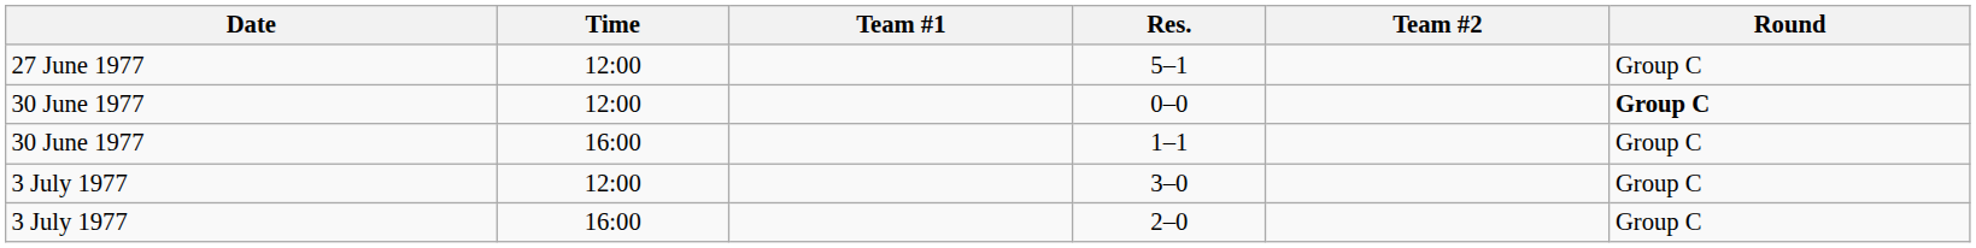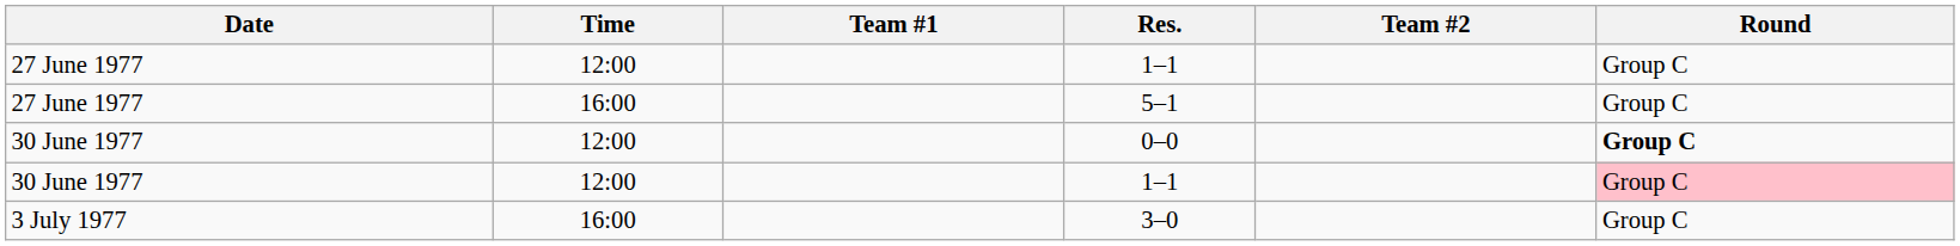+ row: 27 June 1977 | 12:00 | 1–1 | Group C
5–1 | Time: 12:00 -> 16:00
30 June 1977 / 1–1 | Time: 16:00 -> 12:00
30 June 1977 / 1–1 | Round: no background -> pink background
3–0 | Time: 12:00 -> 16:00
- row: 3 July 1977 | 16:00 | 2–0 | Group C
